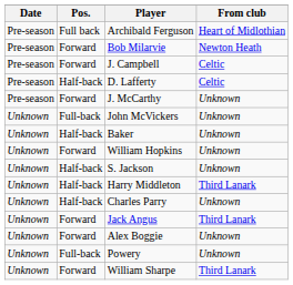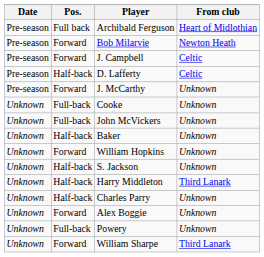+ row: Unknown | Full-back | Cooke | Unknown
- row: Unknown | Forward | Jack Angus | Third Lanark
